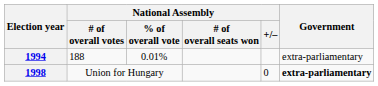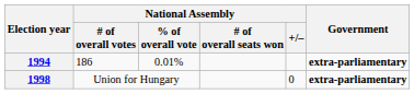1994 | National Assembly / # of overall votes: 188 -> 186
1994 | Government: normal -> bold
